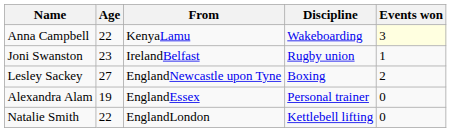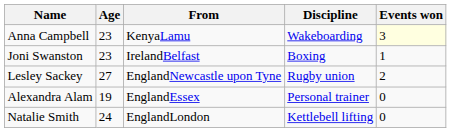Anna Campbell | Age: 22 -> 23
Joni Swanston | Discipline: Rugby union -> Boxing
Lesley Sackey | Discipline: Boxing -> Rugby union
Natalie Smith | Age: 22 -> 24
